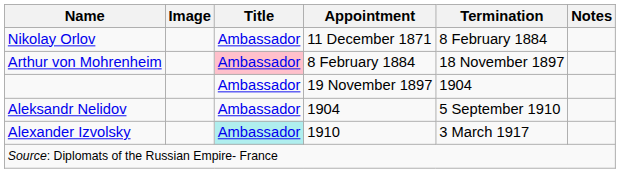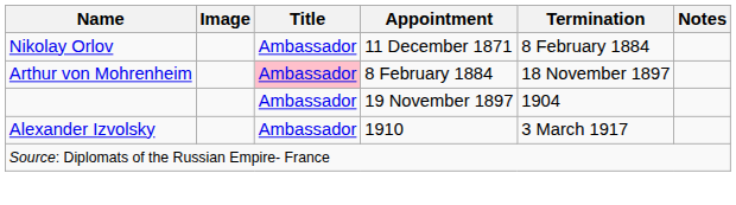- row: Aleksandr Nelidov | Ambassador | 1904 | 5 September 1910
Alexander Izvolsky | Title: paleturquoise background -> no background
